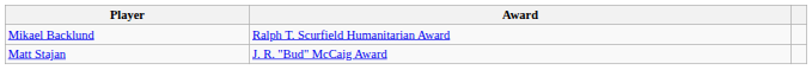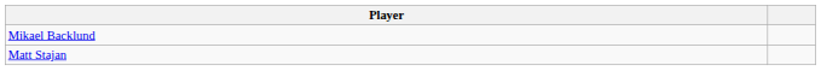- column: Award | Ralph T. Scurfield Humanitarian Award | J. R. "Bud" McCaig Award
